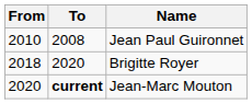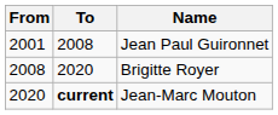Jean Paul Guironnet | From: 2010 -> 2001
Brigitte Royer | From: 2018 -> 2008
